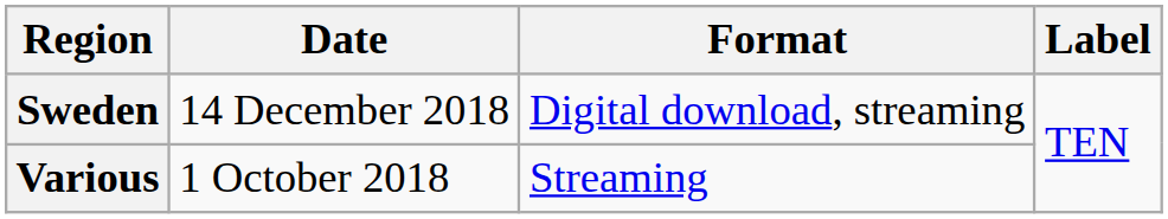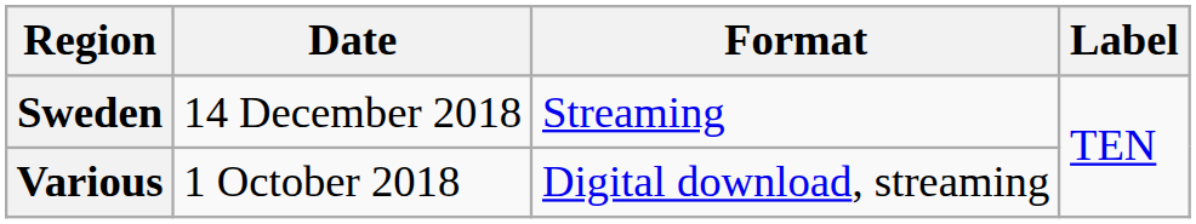Sweden | Format: Digital download, streaming -> Streaming
Various | Format: Streaming -> Digital download, streaming
